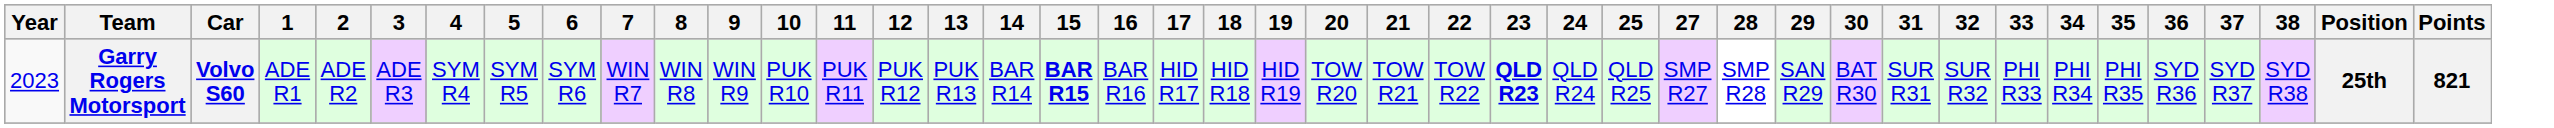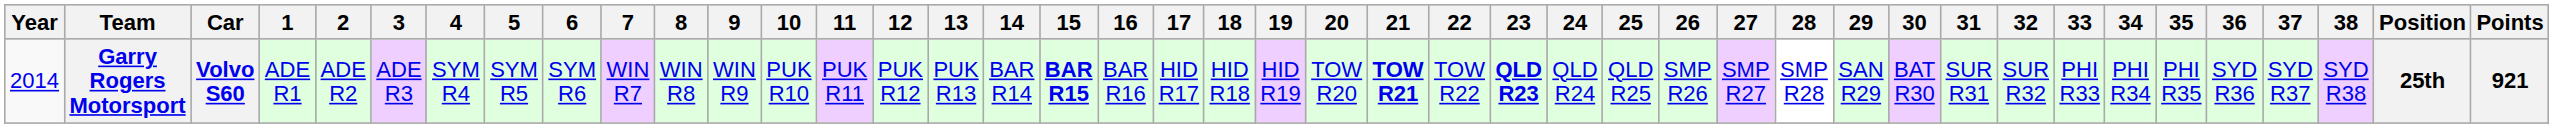+ column: 26 | SMP R26
Garry Rogers Motorsport | Year: 2023 -> 2014
Garry Rogers Motorsport | 21: normal -> bold
Garry Rogers Motorsport | Points: 821 -> 921
